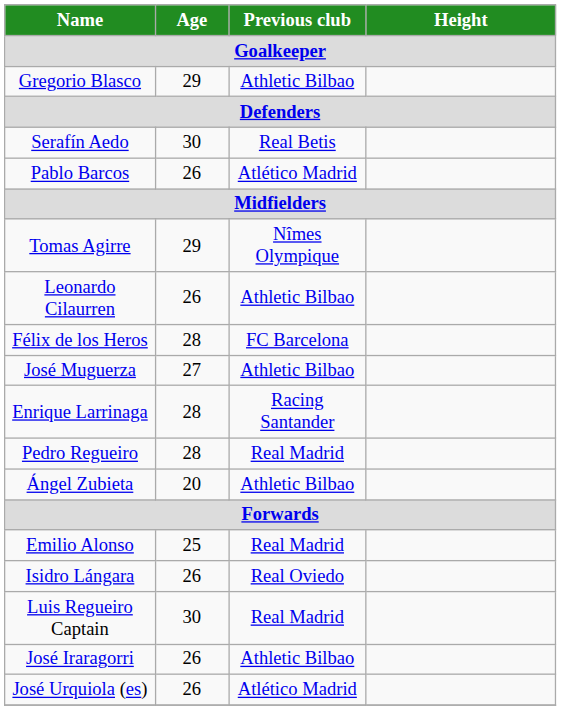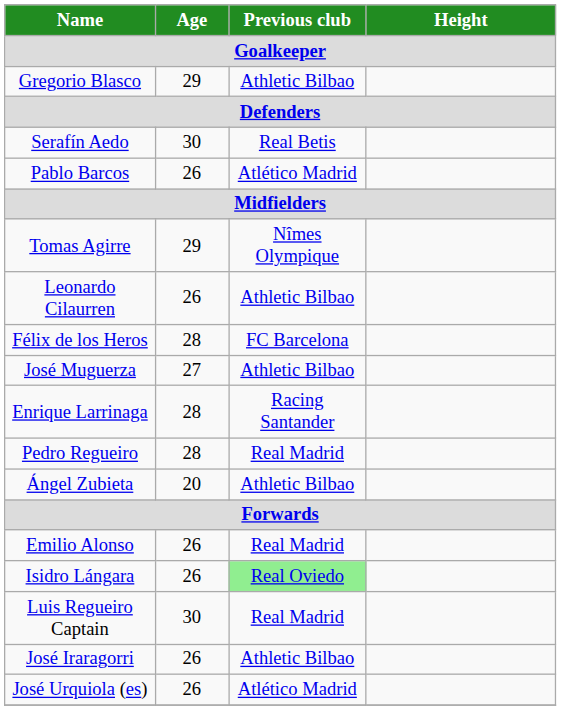Emilio Alonso | Age / Goalkeeper: 25 -> 26
Isidro Lángara | Previous club / Goalkeeper: no background -> lightgreen background
